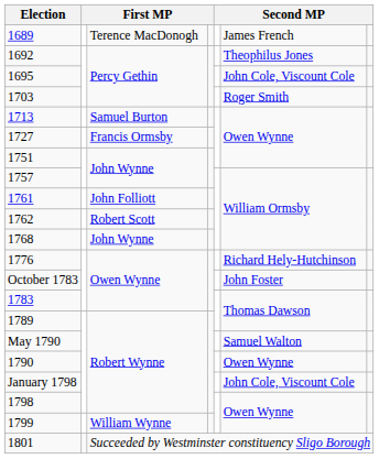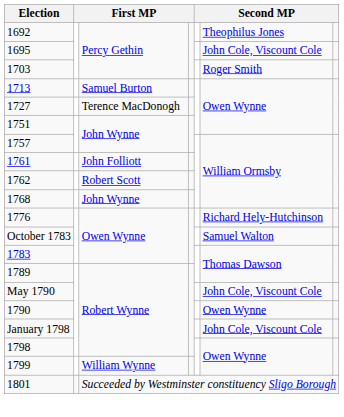- row: 1689 | Terence MacDonogh | James French
1727 | column 3: Francis Ormsby -> Terence MacDonogh
October 1783 | column 6: John Foster -> Samuel Walton
May 1790 | column 6: Samuel Walton -> John Cole, Viscount Cole
